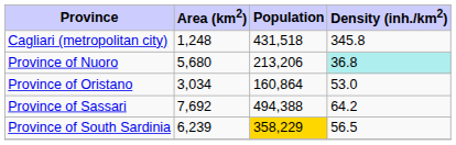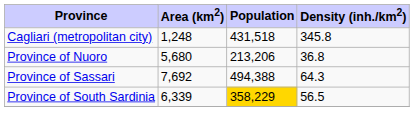Province of Nuoro | Density (inh./km2): paleturquoise background -> no background
- row: Province of Oristano | 3,034 | 160,864 | 53.0
Province of Sassari | Density (inh./km2): 64.2 -> 64.3
Province of South Sardinia | Area (km2): 6,239 -> 6,339
